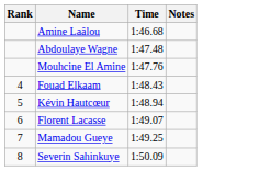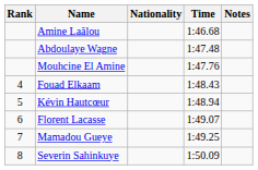+ column: Nationality
